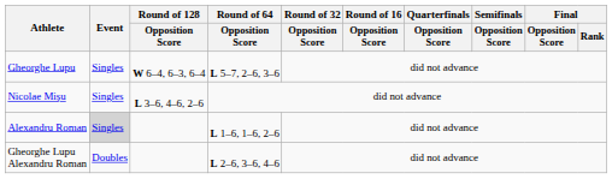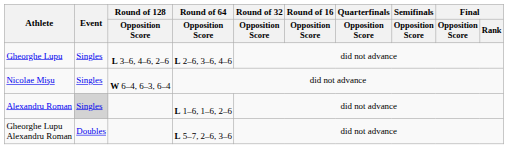Gheorghe Lupu | Round of 128 / Opposition Score: W 6–4, 6–3, 6–4 -> L 3–6, 4–6, 2–6
Gheorghe Lupu | Round of 64 / Opposition Score: L 5–7, 2–6, 3–6 -> L 2–6, 3–6, 4–6
Nicolae Mişu | Round of 128 / Opposition Score: L 3–6, 4–6, 2–6 -> W 6–4, 6–3, 6–4
Gheorghe Lupu Alexandru Roman | Round of 64 / Opposition Score: L 2–6, 3–6, 4–6 -> L 5–7, 2–6, 3–6
